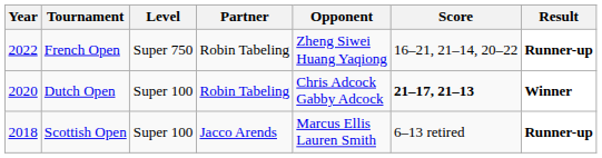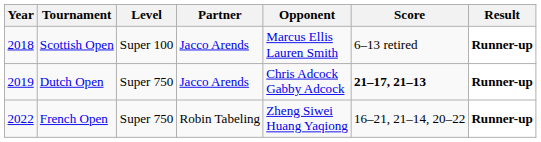rows swapped: Scottish Open <-> French Open
Dutch Open | Year: 2020 -> 2019
Dutch Open | Level: Super 100 -> Super 750
Dutch Open | Partner: Robin Tabeling -> Jacco Arends
Dutch Open | Result: Winner -> Runner-up
